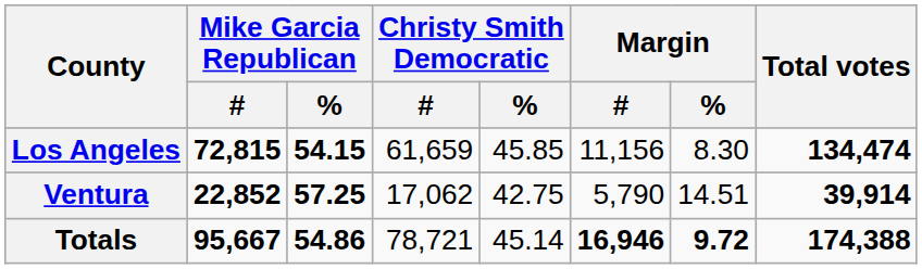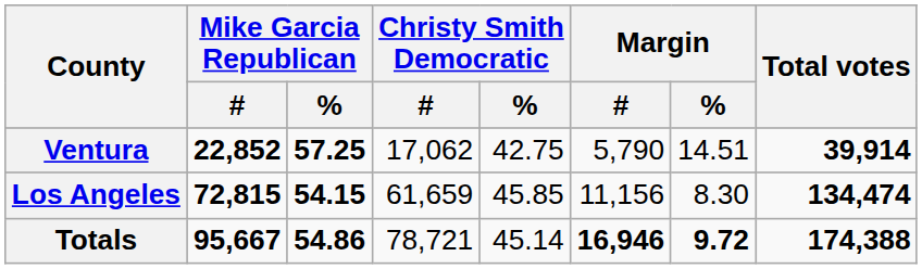rows swapped: Los Angeles <-> Ventura
